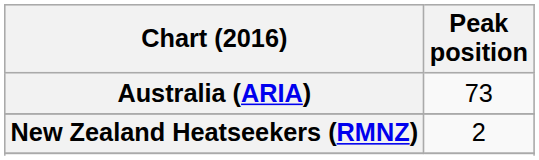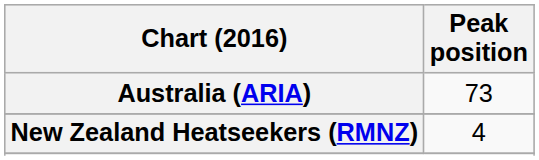New Zealand Heatseekers (RMNZ) | Peak position: 2 -> 4
